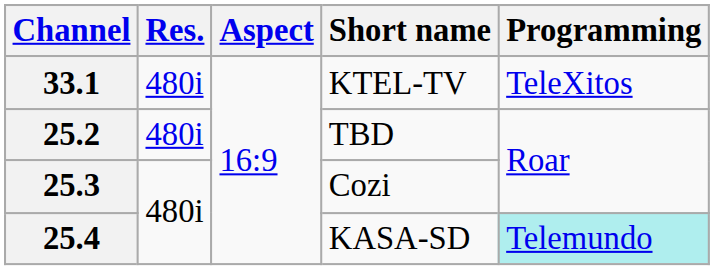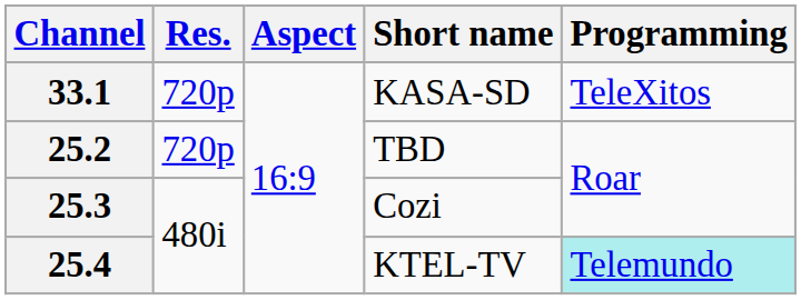33.1 | Res.: 480i -> 720p
33.1 | Short name: KTEL-TV -> KASA-SD
25.2 | Res.: 480i -> 720p
25.4 | Short name: KASA-SD -> KTEL-TV
